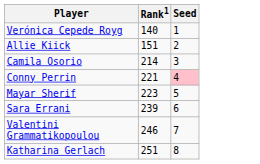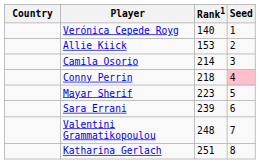+ column: Country
Allie Kiick | Rank1: 151 -> 153
Conny Perrin | Rank1: 221 -> 218
Valentini Grammatikopoulou | Rank1: 246 -> 248
